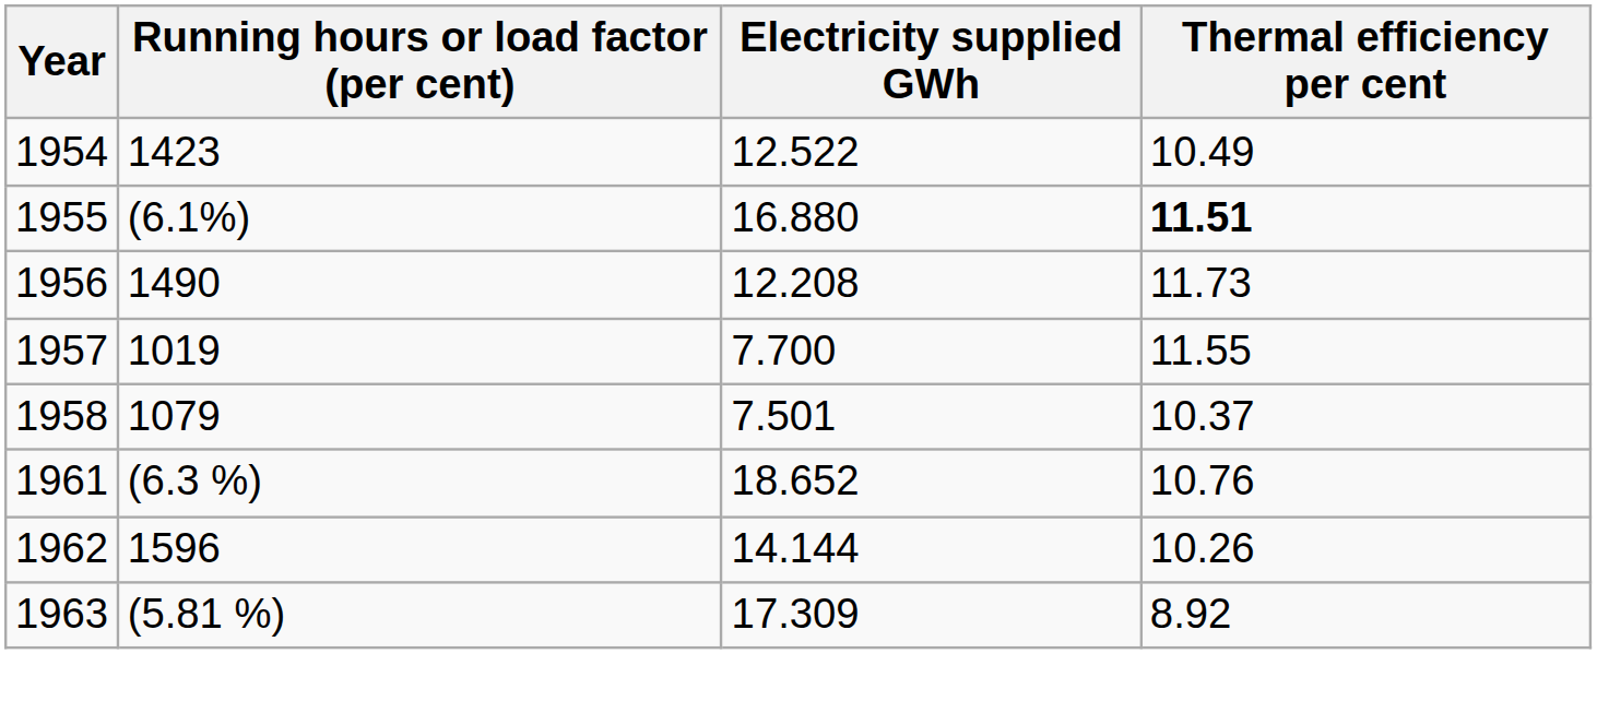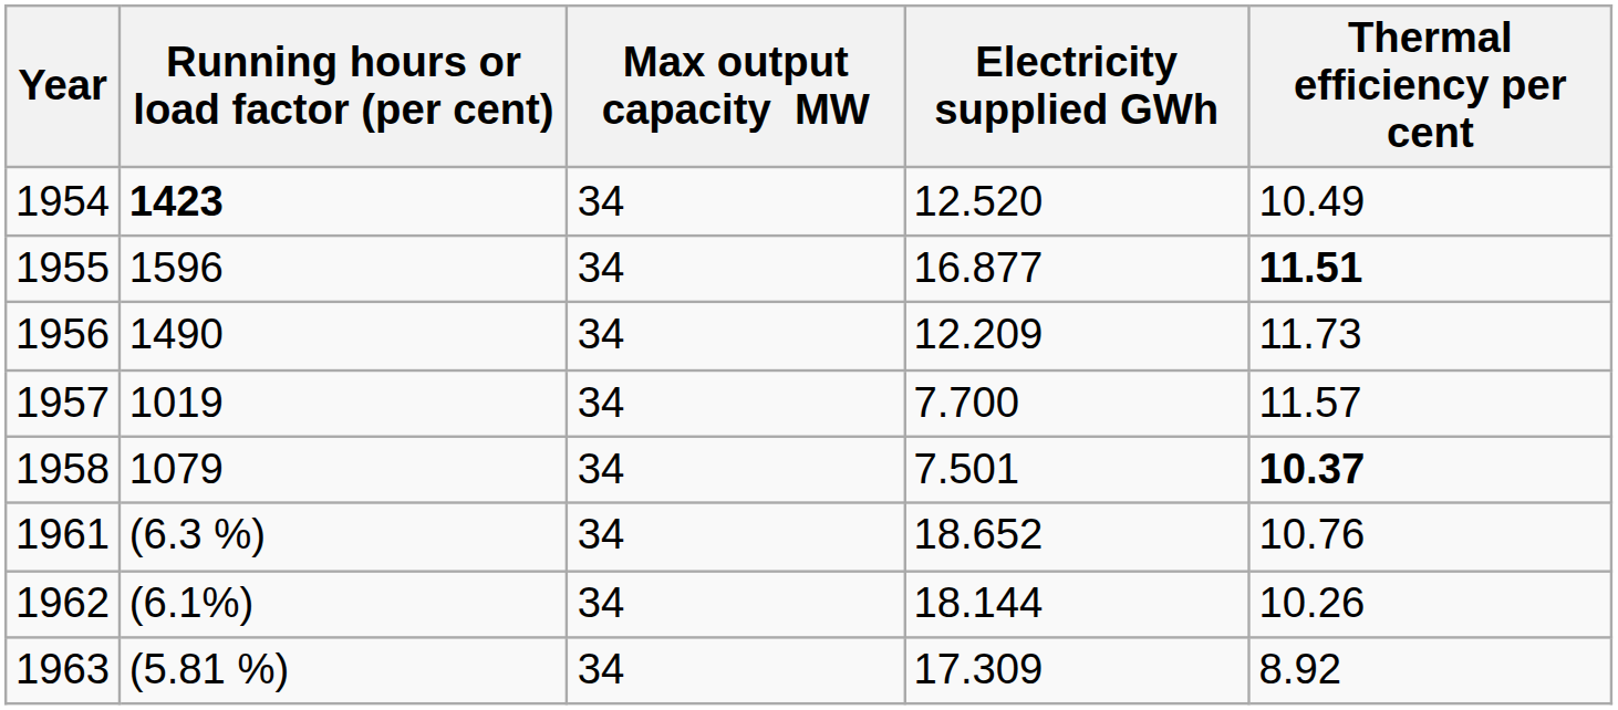+ column: Max output capacity MW | 34 | 34 | 34 | 34 | 34 | 34 | 34 | 34
1954 | Running hours or load factor (per cent): normal -> bold
1954 | Electricity supplied GWh: 12.522 -> 12.520
1955 | Running hours or load factor (per cent): (6.1%) -> 1596
1955 | Electricity supplied GWh: 16.880 -> 16.877
1956 | Electricity supplied GWh: 12.208 -> 12.209
1957 | Thermal efficiency per cent: 11.55 -> 11.57
1958 | Thermal efficiency per cent: normal -> bold
1962 | Running hours or load factor (per cent): 1596 -> (6.1%)
1962 | Electricity supplied GWh: 14.144 -> 18.144
